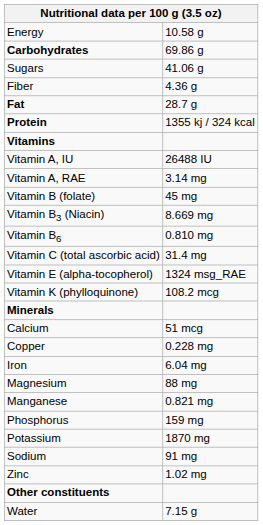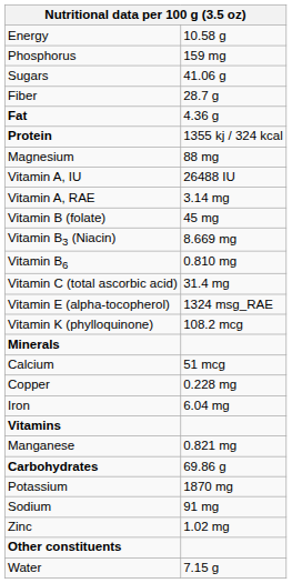rows swapped: Carbohydrates <-> Phosphorus
Fiber | column 2: 4.36 g -> 28.7 g
Fat | column 2: 28.7 g -> 4.36 g
rows swapped: Vitamins <-> Magnesium
